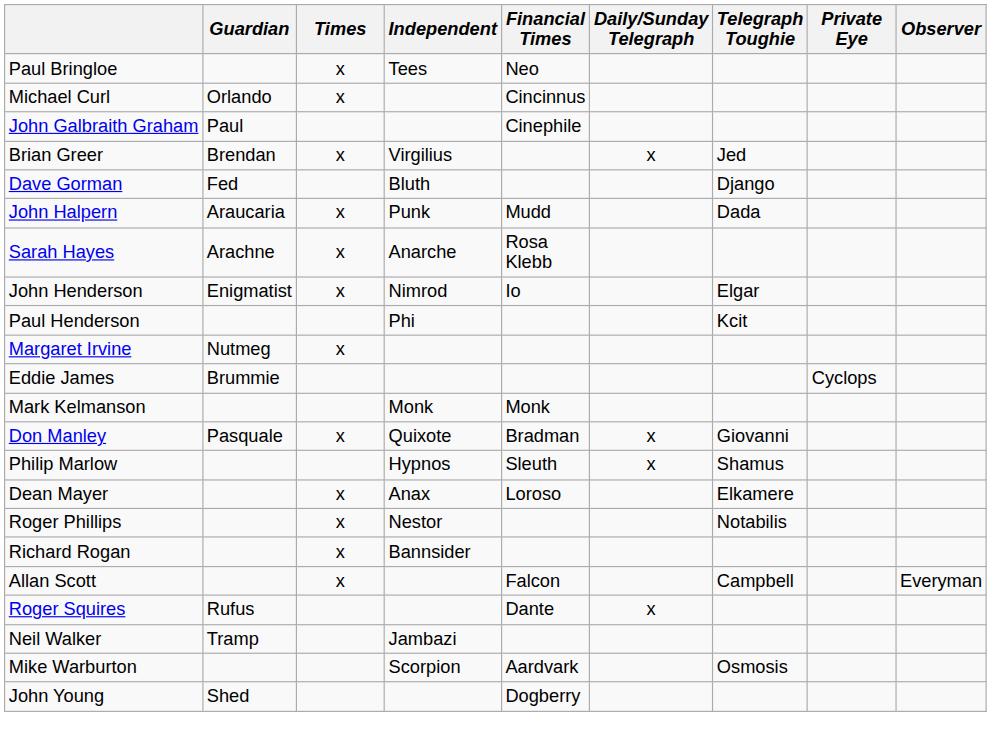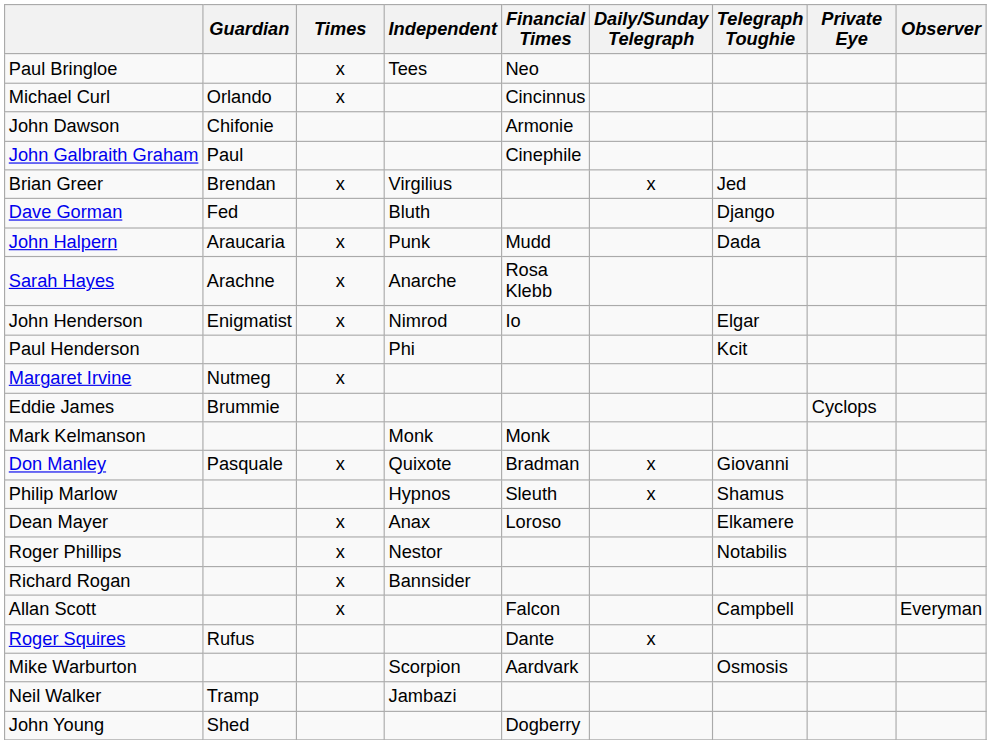+ row: John Dawson | Chifonie | Armonie
rows swapped: Neil Walker <-> Mike Warburton
